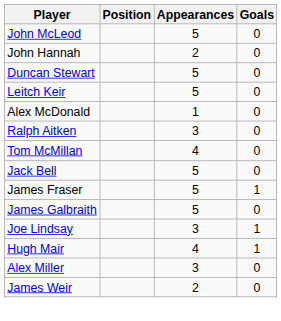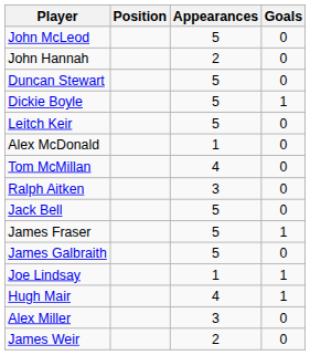+ row: Dickie Boyle | 5 | 1
rows swapped: Tom McMillan <-> Ralph Aitken
Joe Lindsay | Appearances: 3 -> 1
